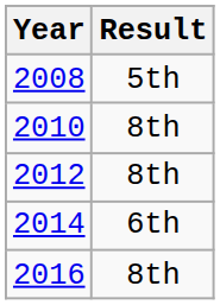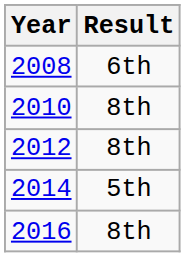2008 | Result: 5th -> 6th
2014 | Result: 6th -> 5th
